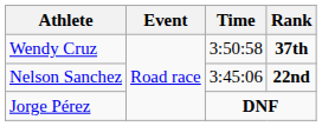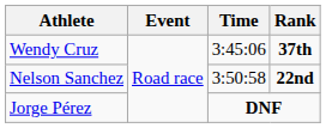Wendy Cruz | Time: 3:50:58 -> 3:45:06
Nelson Sanchez | Time: 3:45:06 -> 3:50:58
